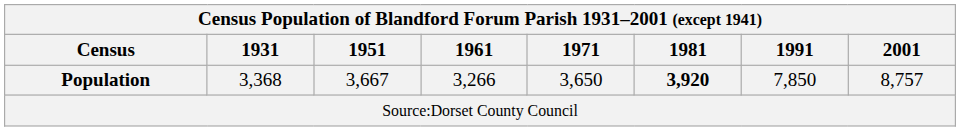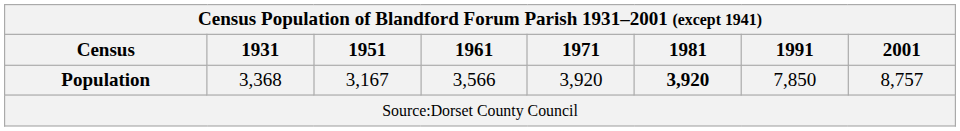Population | 1951: 3,667 -> 3,167
Population | 1961: 3,266 -> 3,566
Population | 1971: 3,650 -> 3,920
